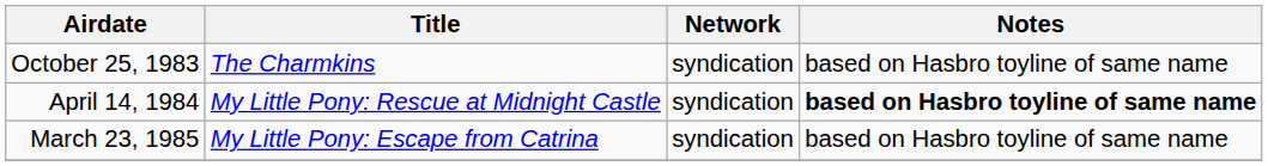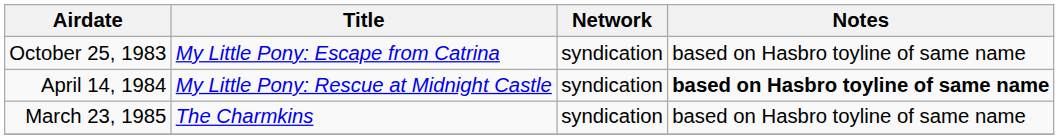October 25, 1983 | Title: The Charmkins -> My Little Pony: Escape from Catrina
March 23, 1985 | Title: My Little Pony: Escape from Catrina -> The Charmkins
